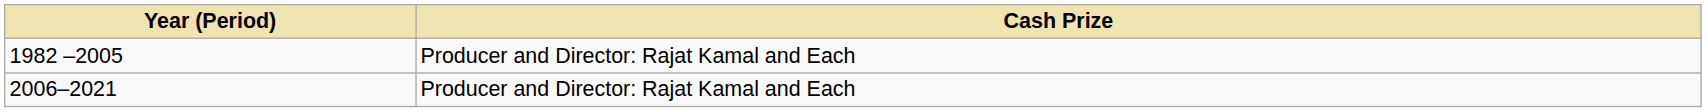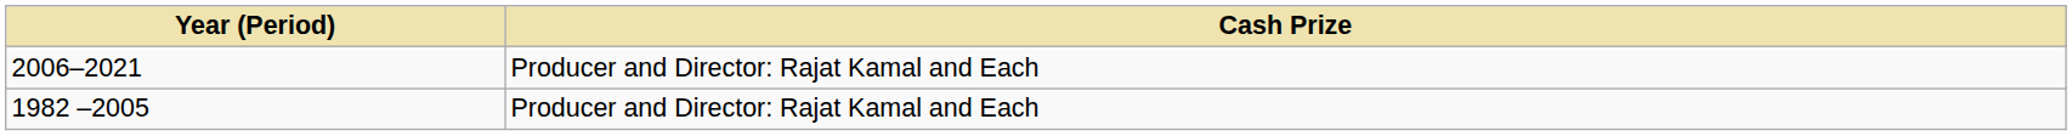rows swapped: 1982 –2005 <-> 2006–2021
